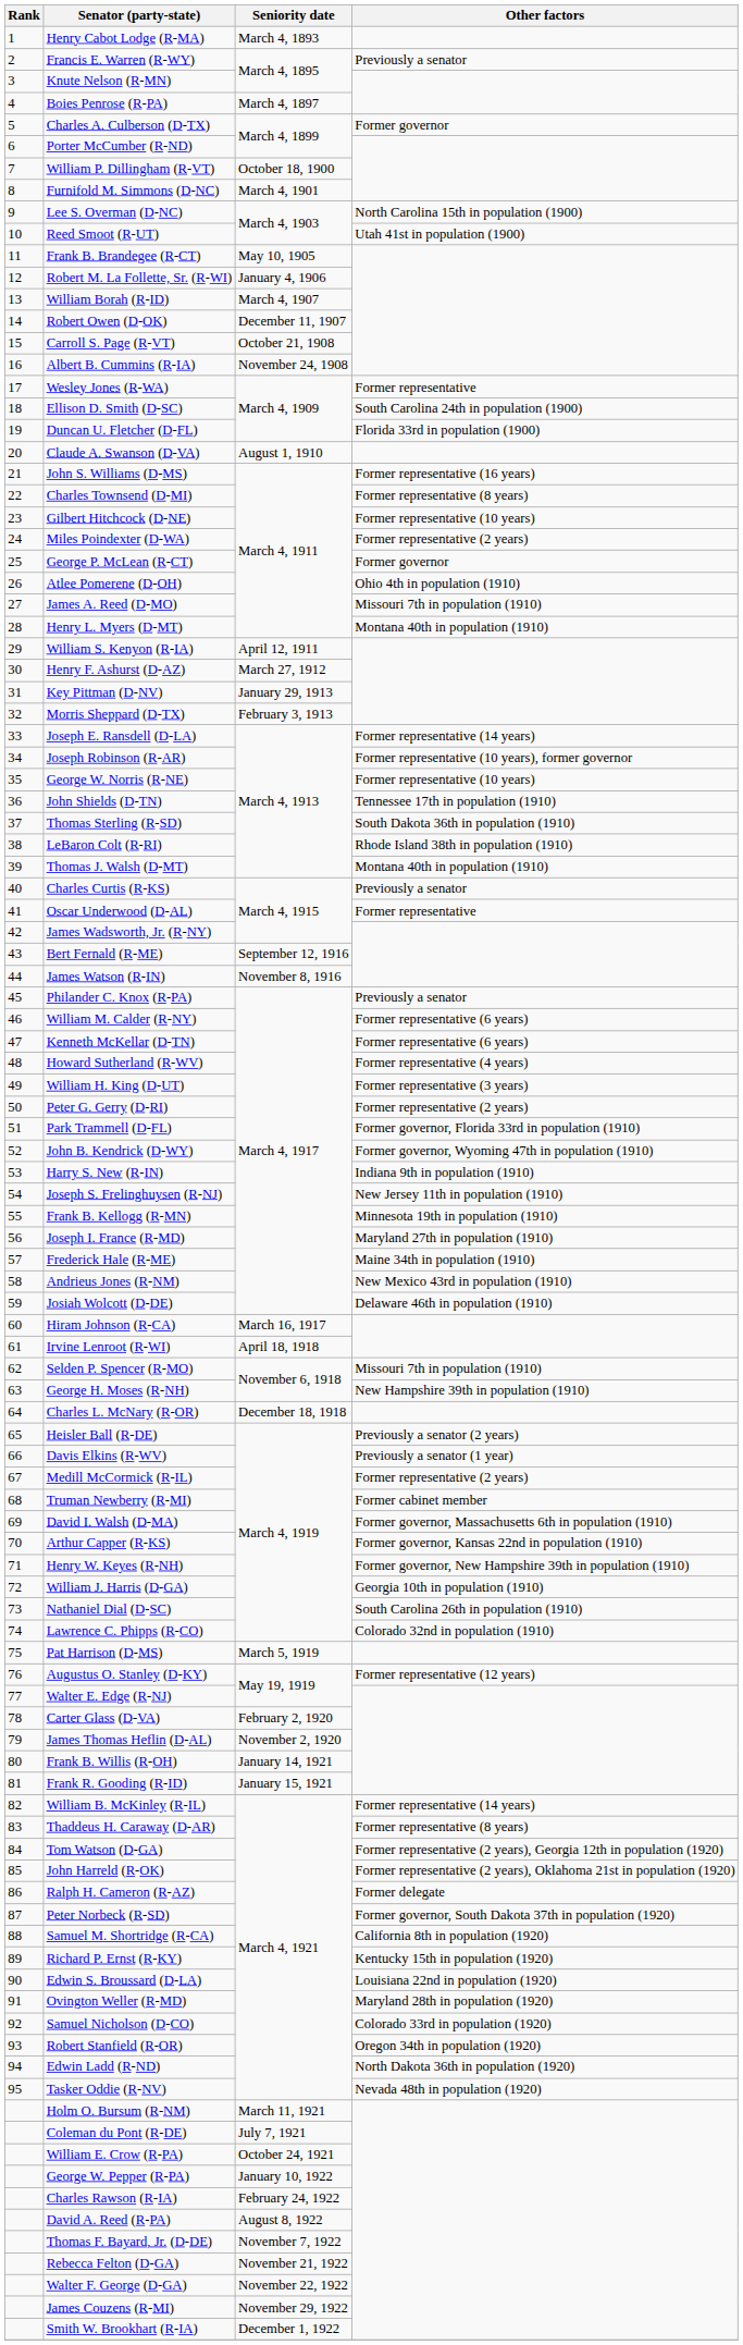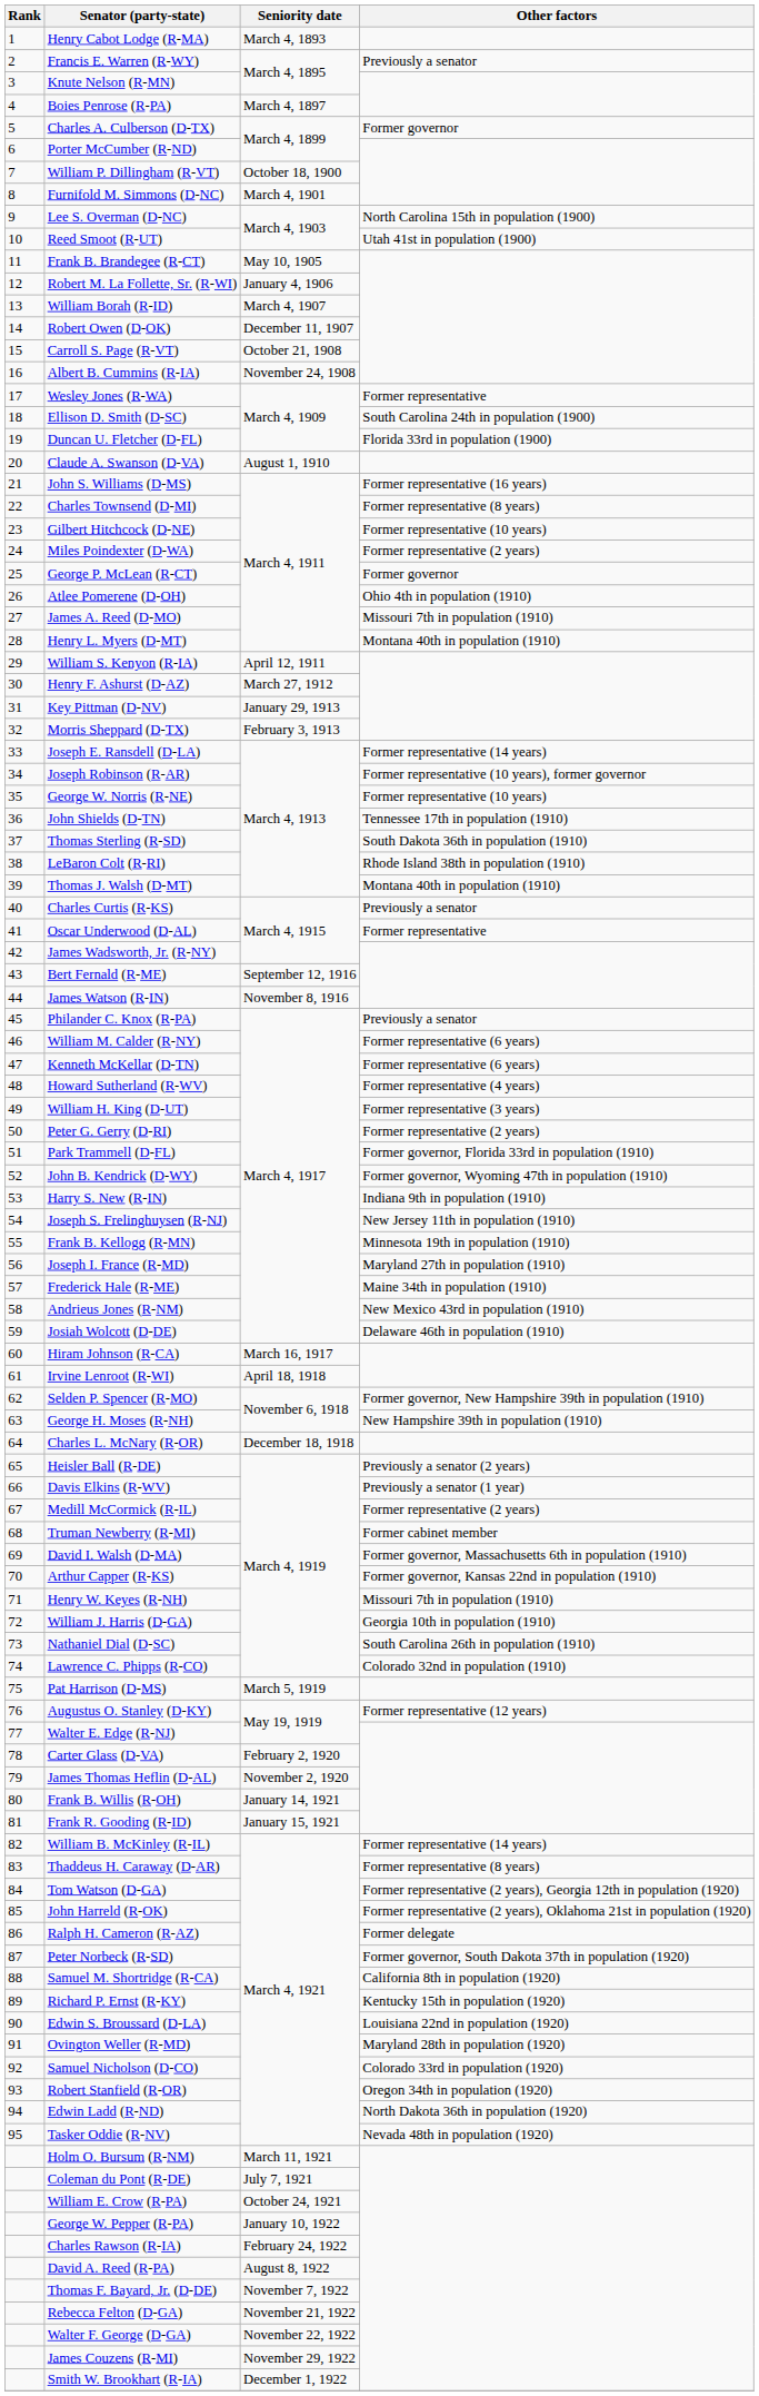Selden P. Spencer (R-MO) | Other factors: Missouri 7th in population (1910) -> Former governor, New Hampshire 39th in population (1910)
Henry W. Keyes (R-NH) | Other factors: Former governor, New Hampshire 39th in population (1910) -> Missouri 7th in population (1910)
